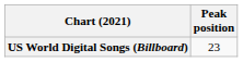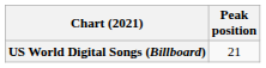US World Digital Songs (Billboard) | Peak position: 23 -> 21
